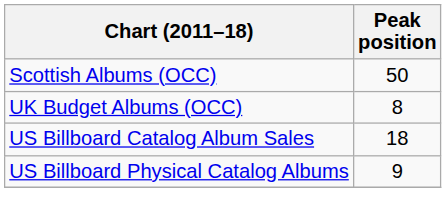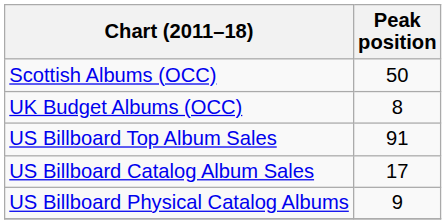+ row: US Billboard Top Album Sales | 91
US Billboard Catalog Album Sales | Peak position: 18 -> 17
